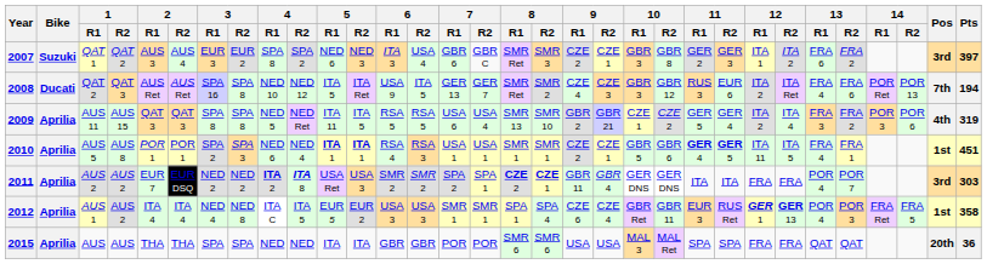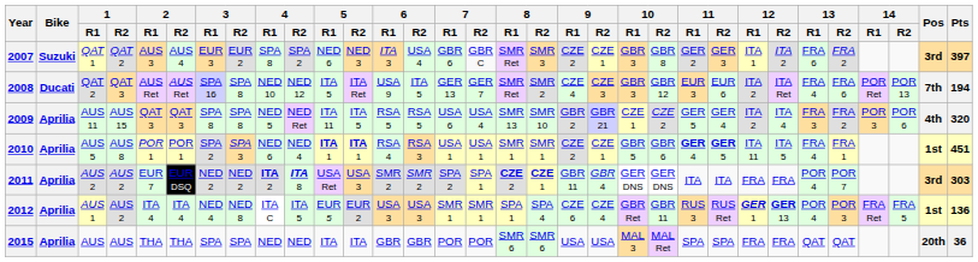2008 | 11 / R1: RUS 3 -> EUR 3
2009 | Pts: 319 -> 320
2012 | 11 / R1: EUR 3 -> RUS 3
2012 | Pts: 358 -> 136
